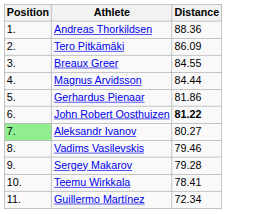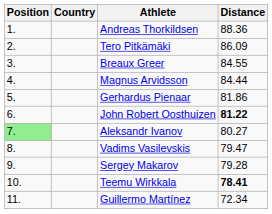+ column: Country
Vadims Vasilevskis | Distance: 79.46 -> 79.47
Teemu Wirkkala | Distance: normal -> bold
